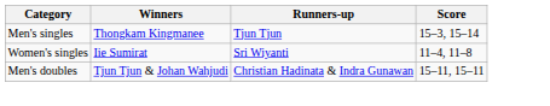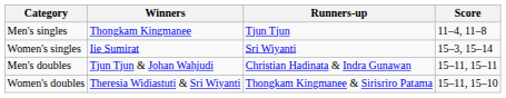Men's singles | Score: 15–3, 15–14 -> 11–4, 11–8
Women's singles | Score: 11–4, 11–8 -> 15–3, 15–14
+ row: Women's doubles | Theresia Widiastuti & Sri Wiyanti | Thongkam Kingmanee & Sirisriro Patama | 15–11, 15–10
